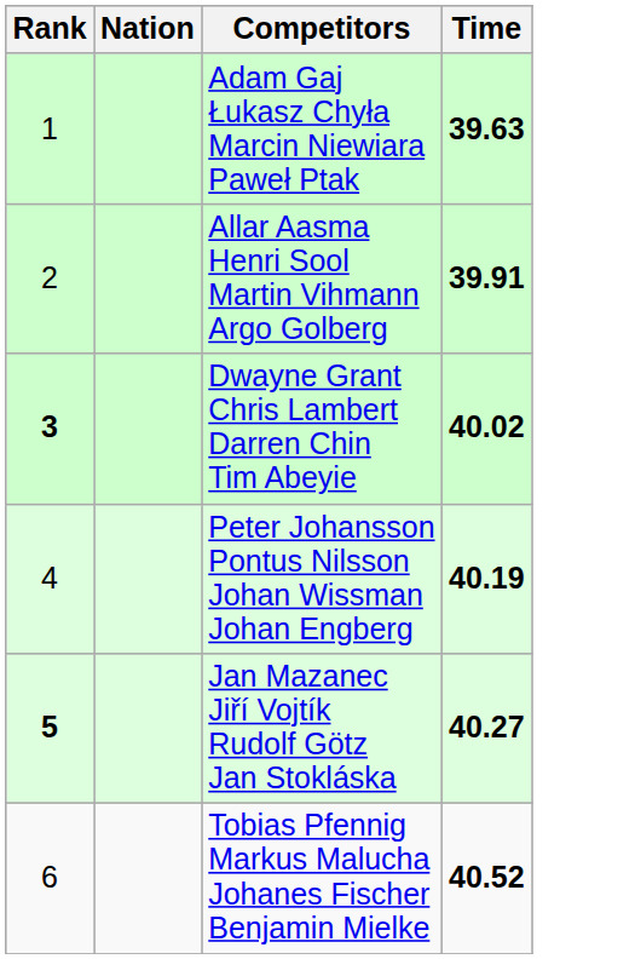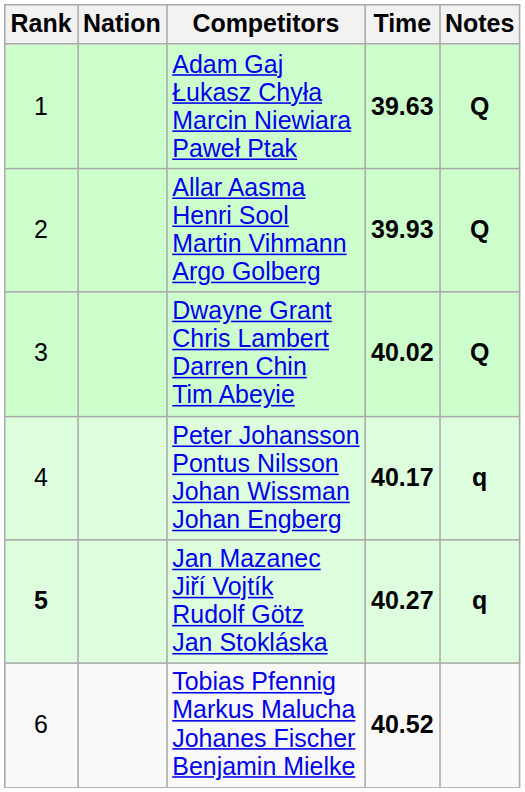+ column: Notes | Q | Q | Q | q | q
Allar Aasma Henri Sool Martin Vihmann Argo Golberg | Time: 39.91 -> 39.93
Dwayne Grant Chris Lambert Darren Chin Tim Abeyie | Rank: bold -> normal
Peter Johansson Pontus Nilsson Johan Wissman Johan Engberg | Time: 40.19 -> 40.17
